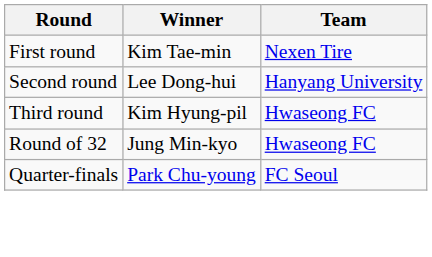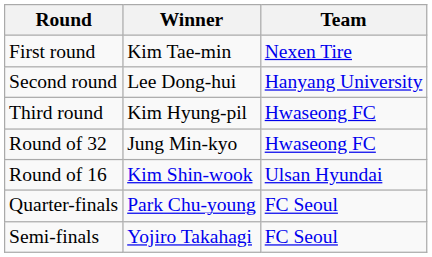+ row: Round of 16 | Kim Shin-wook | Ulsan Hyundai
+ row: Semi-finals | Yojiro Takahagi | FC Seoul
